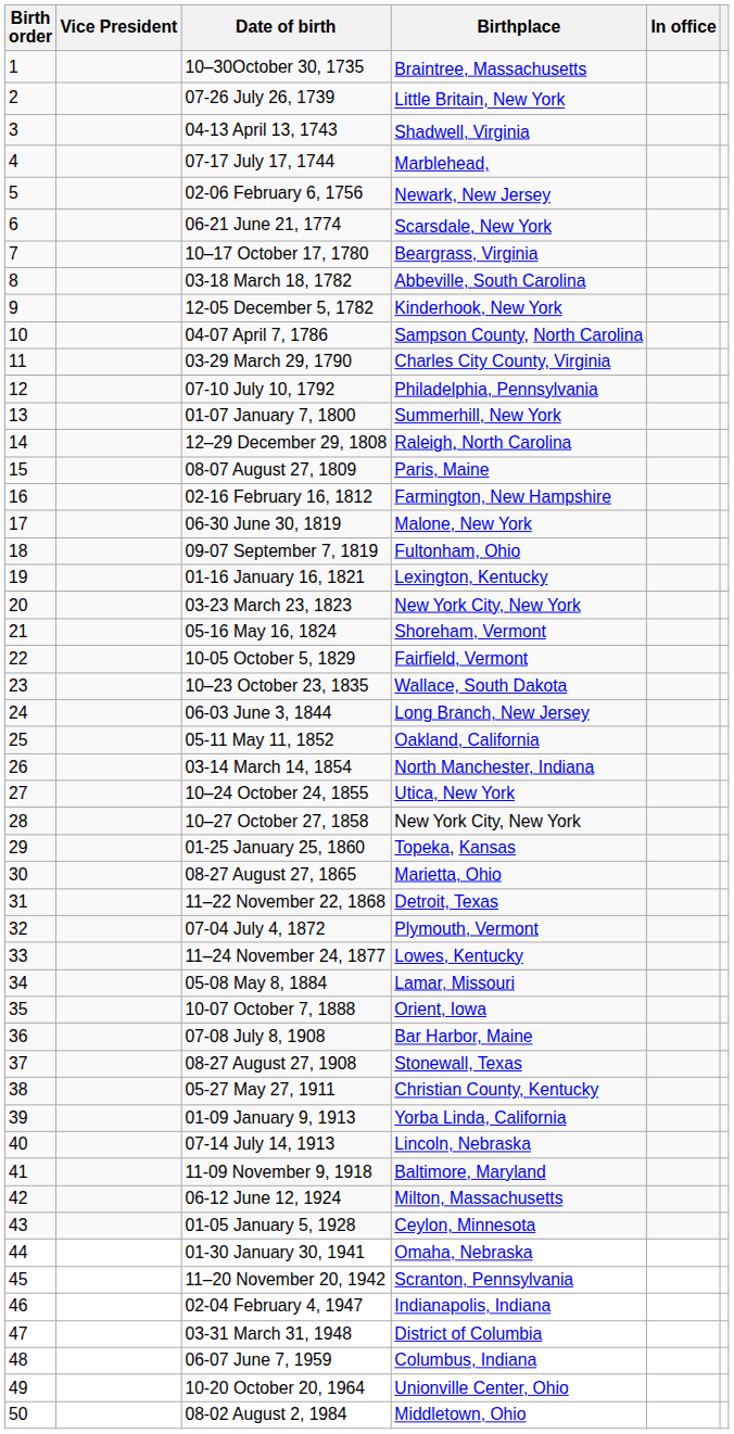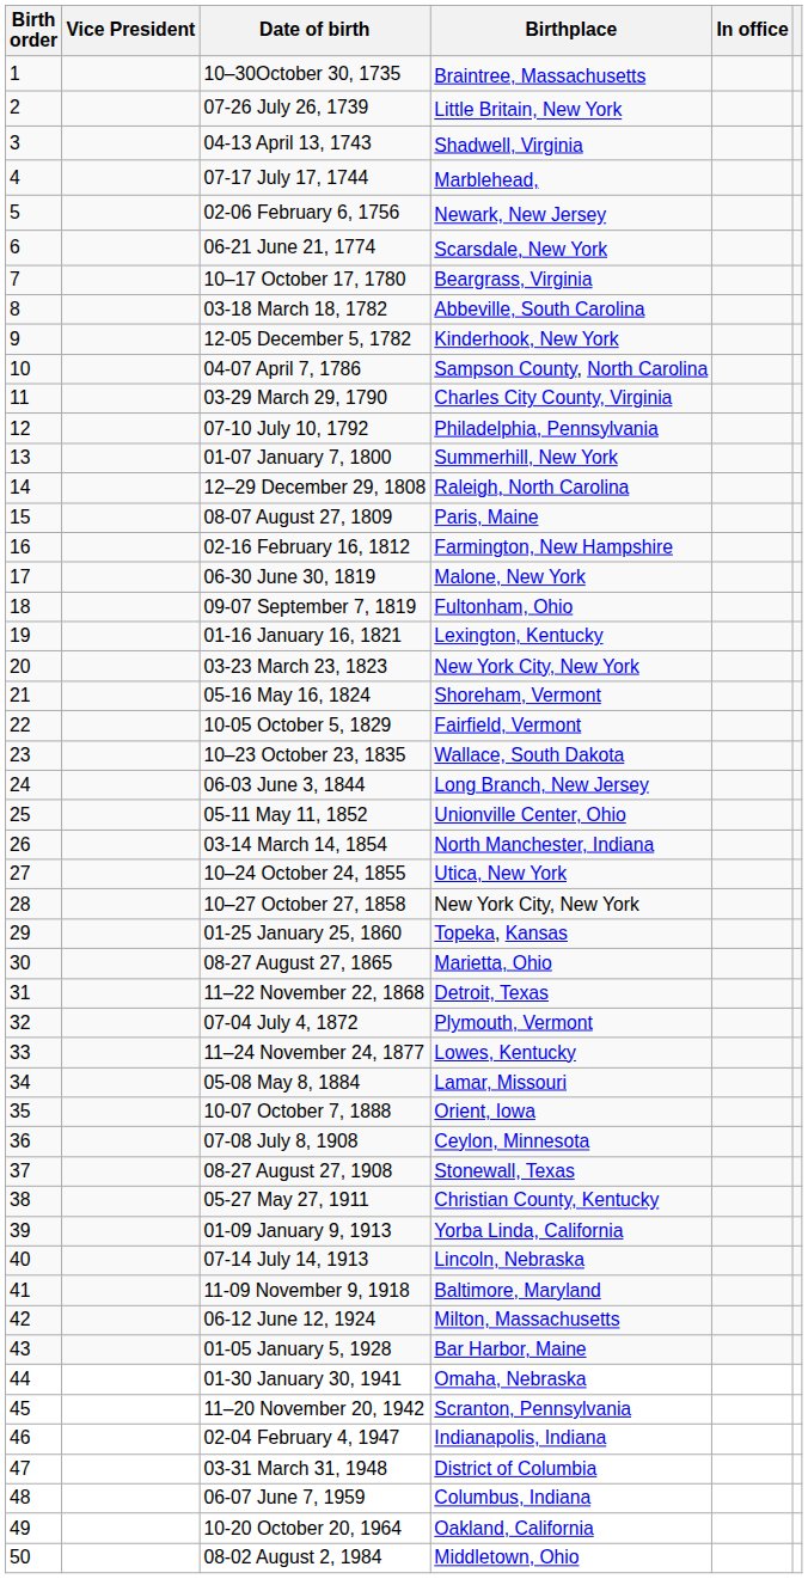05-11 May 11, 1852 | Birthplace: Oakland, California -> Unionville Center, Ohio
07-08 July 8, 1908 | Birthplace: Bar Harbor, Maine -> Ceylon, Minnesota
01-05 January 5, 1928 | Birthplace: Ceylon, Minnesota -> Bar Harbor, Maine
10-20 October 20, 1964 | Birthplace: Unionville Center, Ohio -> Oakland, California
